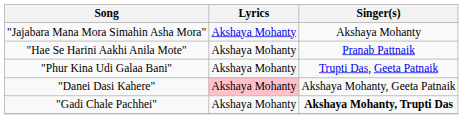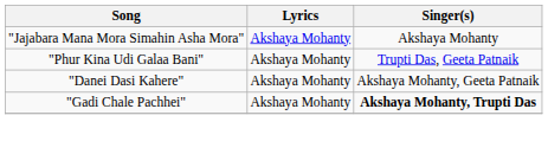- row: "Hae Se Harini Aakhi Anila Mote" | Akshaya Mohanty | Pranab Pattnaik
"Danei Dasi Kahere" | Lyrics: pink background -> no background
